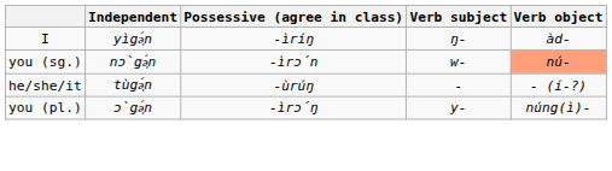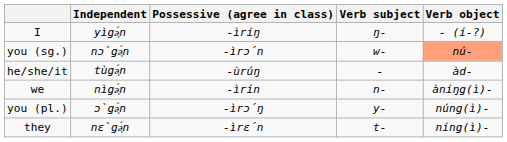I | Verb object: àd- -> - (í-?)
he/she/it | Verb object: - (í-?) -> àd-
+ row: we | nìgə͕́n | -ìrín | n- | àníŋg(ì)-
+ row: they | nɛ̀gə͔́n | -ìrɛ́n | t- | níng(ì)-
